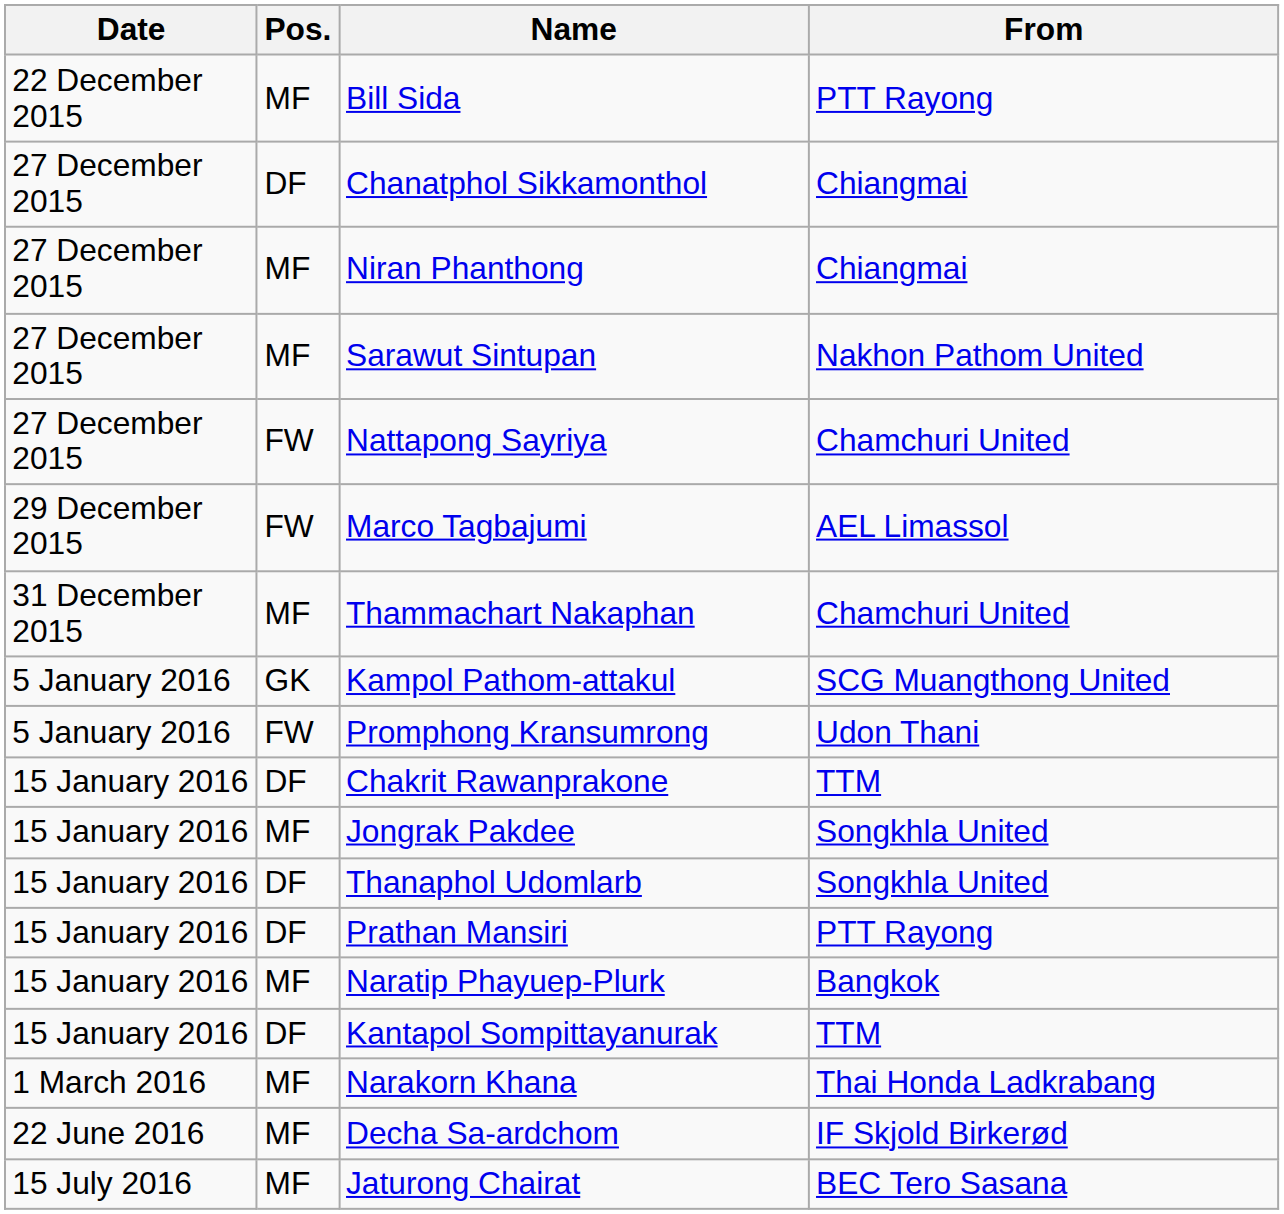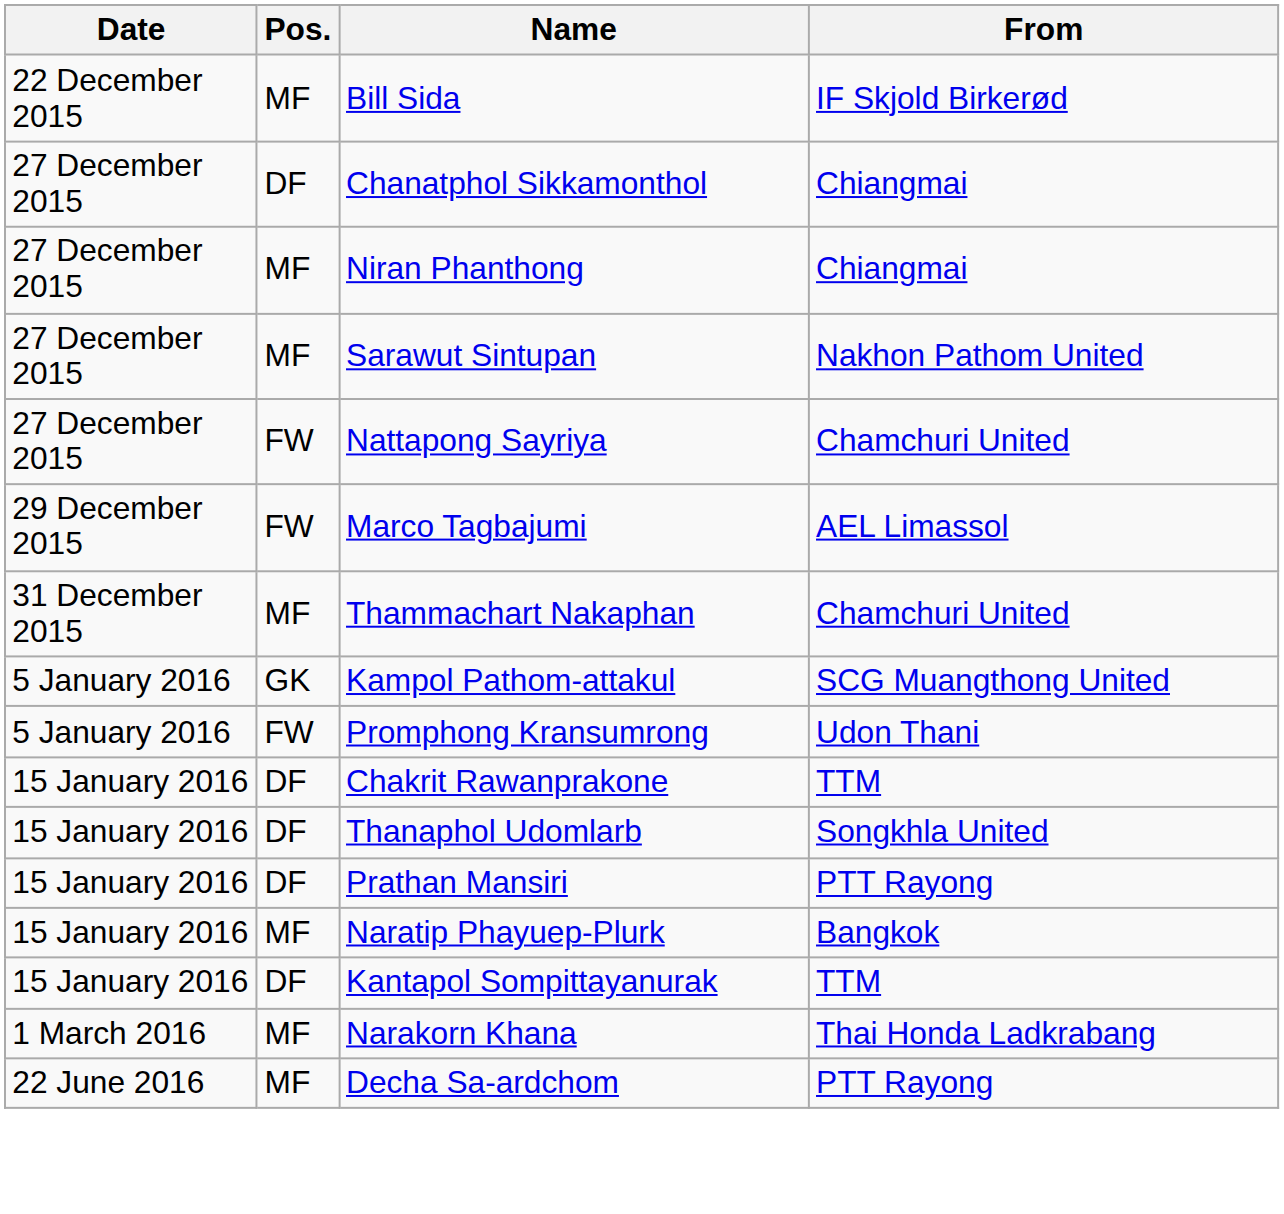Bill Sida | From: PTT Rayong -> IF Skjold Birkerød
- row: 15 January 2016 | MF | Jongrak Pakdee | Songkhla United
Decha Sa-ardchom | From: IF Skjold Birkerød -> PTT Rayong
- row: 15 July 2016 | MF | Jaturong Chairat | BEC Tero Sasana
